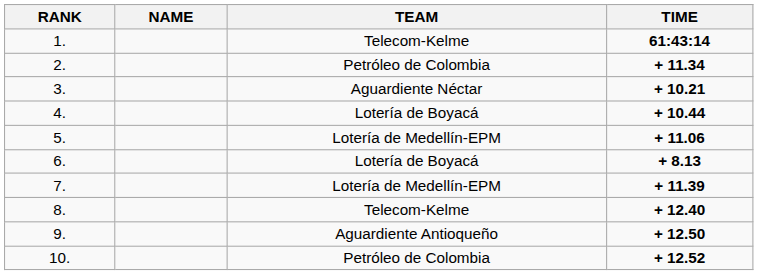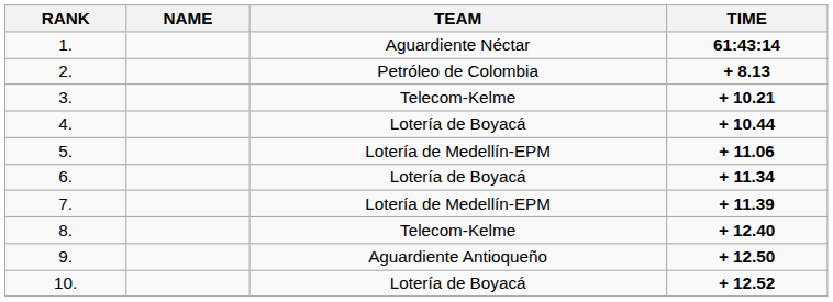1. | TEAM: Telecom-Kelme -> Aguardiente Néctar
2. | TIME: + 11.34 -> + 8.13
3. | TEAM: Aguardiente Néctar -> Telecom-Kelme
6. | TIME: + 8.13 -> + 11.34
10. | TEAM: Petróleo de Colombia -> Lotería de Boyacá
